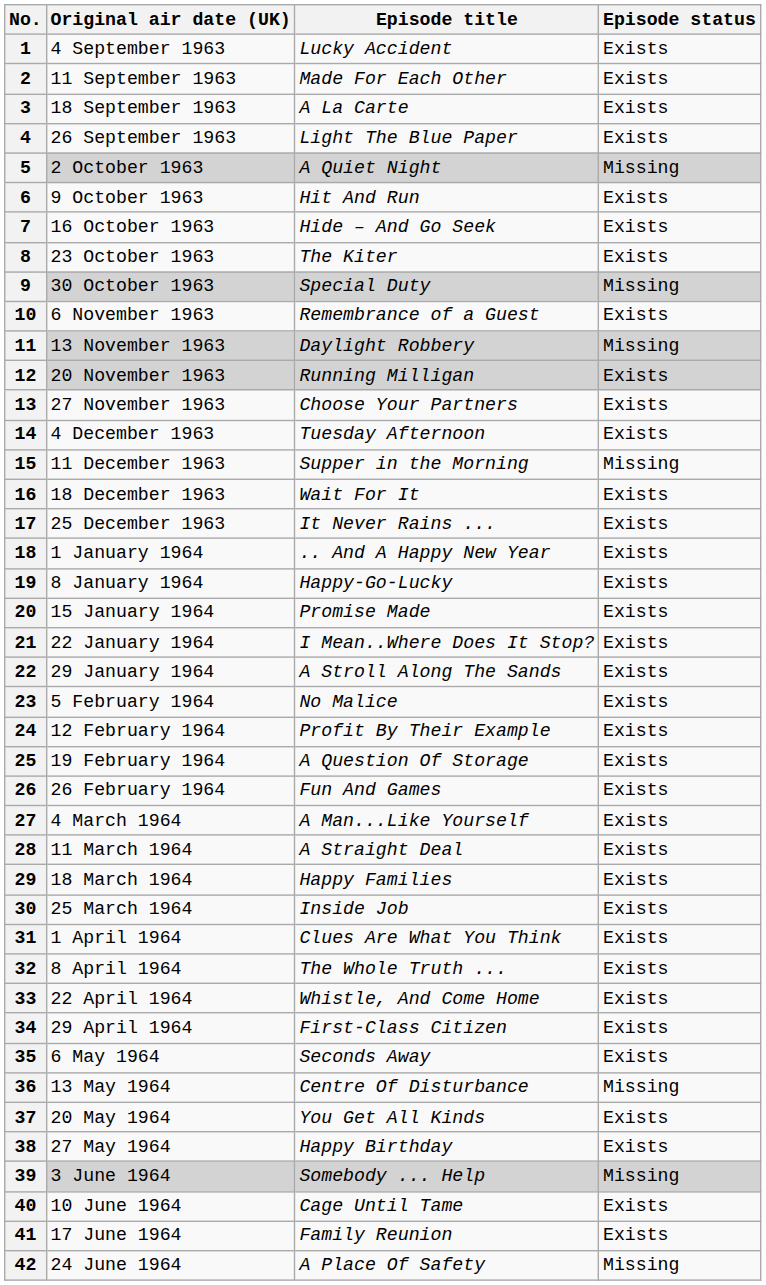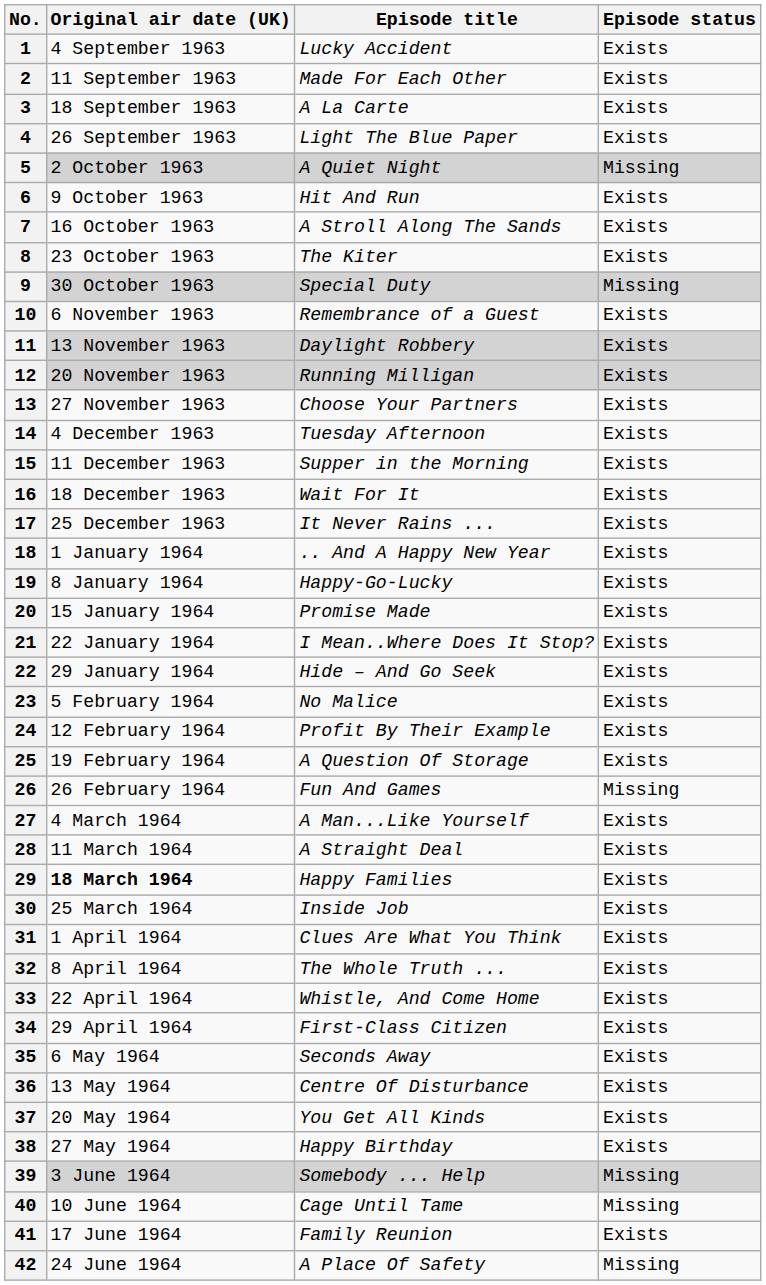7 | Episode title: Hide – And Go Seek -> A Stroll Along The Sands
11 | Episode status: Missing -> Exists
15 | Episode status: Missing -> Exists
22 | Episode title: A Stroll Along The Sands -> Hide – And Go Seek
26 | Episode status: Exists -> Missing
29 | Original air date (UK): normal -> bold
36 | Episode status: Missing -> Exists
40 | Episode status: Exists -> Missing
